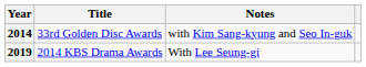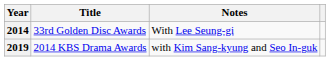2014 | Notes: with Kim Sang-kyung and Seo In-guk -> With Lee Seung-gi
2019 | Notes: With Lee Seung-gi -> with Kim Sang-kyung and Seo In-guk
